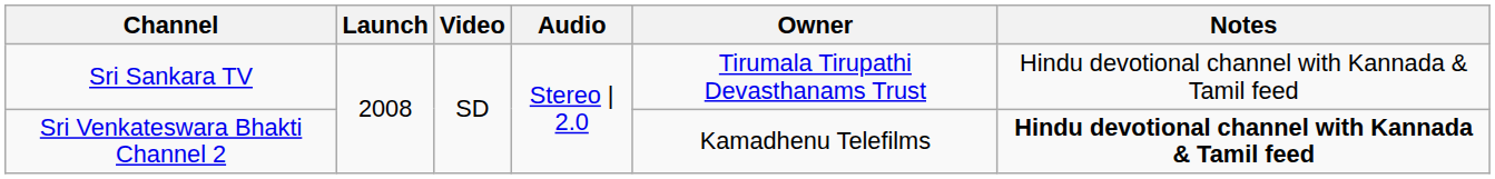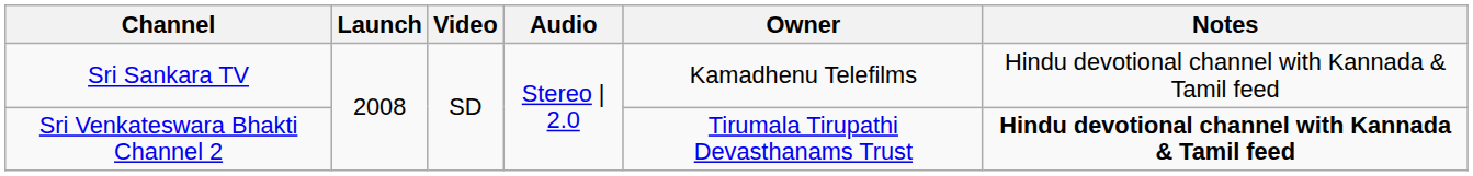Sri Sankara TV | Owner: Tirumala Tirupathi Devasthanams Trust -> Kamadhenu Telefilms
Sri Venkateswara Bhakti Channel 2 | Owner: Kamadhenu Telefilms -> Tirumala Tirupathi Devasthanams Trust
